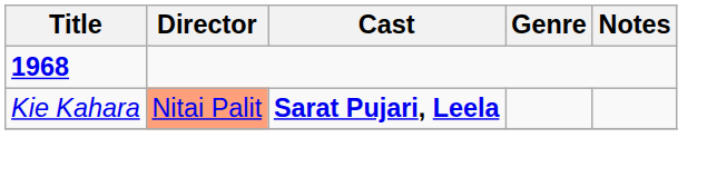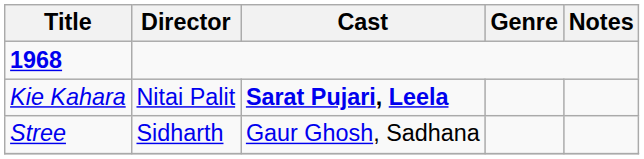Kie Kahara | Director: lightsalmon background -> no background
+ row: Stree | Sidharth | Gaur Ghosh, Sadhana
